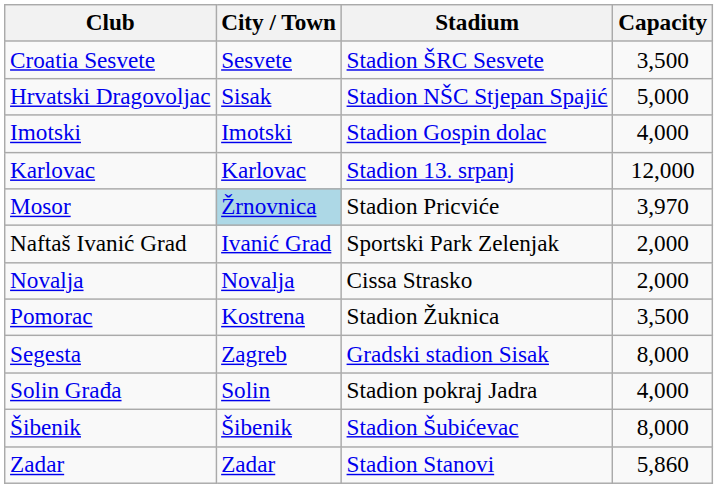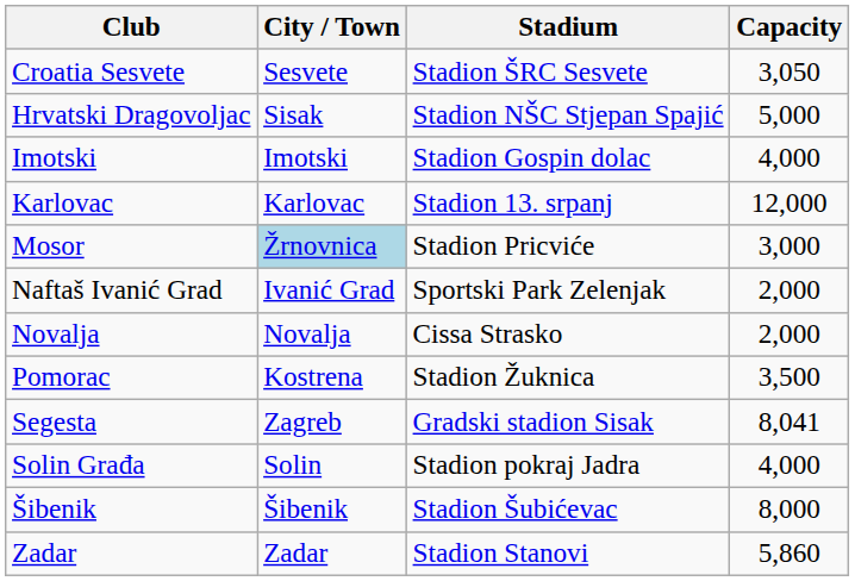Croatia Sesvete | Capacity: 3,500 -> 3,050
Mosor | Capacity: 3,970 -> 3,000
Segesta | Capacity: 8,000 -> 8,041
